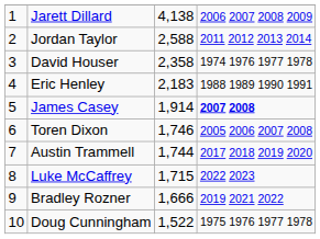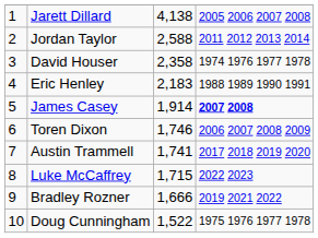Jarett Dillard | column 4: 2006 2007 2008 2009 -> 2005 2006 2007 2008
Toren Dixon | column 4: 2005 2006 2007 2008 -> 2006 2007 2008 2009
Austin Trammell | column 3: 1,744 -> 1,741
